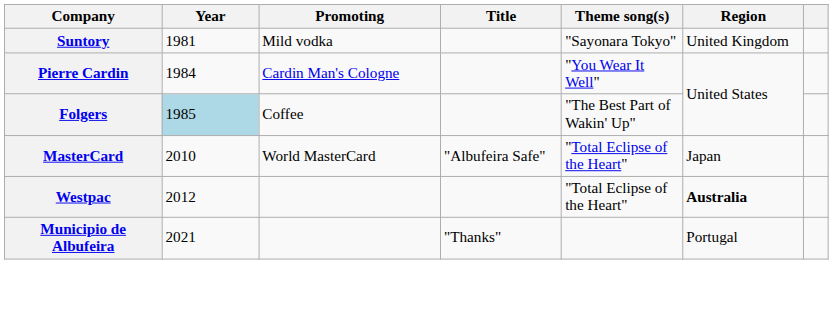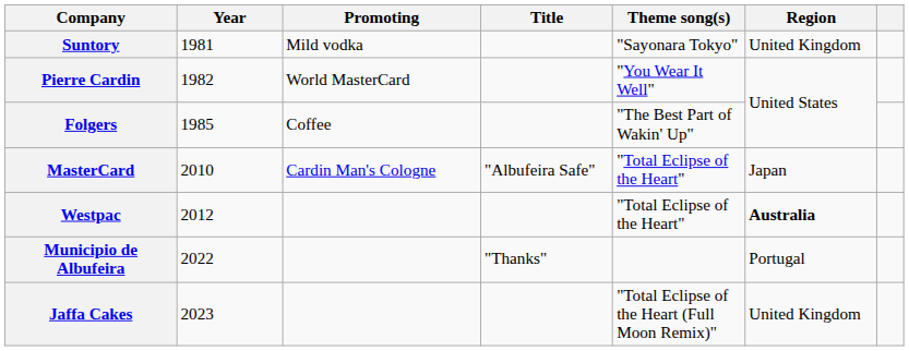Pierre Cardin | Year: 1984 -> 1982
Pierre Cardin | Promoting: Cardin Man's Cologne -> World MasterCard
Folgers | Year: lightblue background -> no background
MasterCard | Promoting: World MasterCard -> Cardin Man's Cologne
Municipio de Albufeira | Year: 2021 -> 2022
+ row: Jaffa Cakes | 2023 | "Total Eclipse of the Heart (Full Moon Remix)" | United Kingdom
